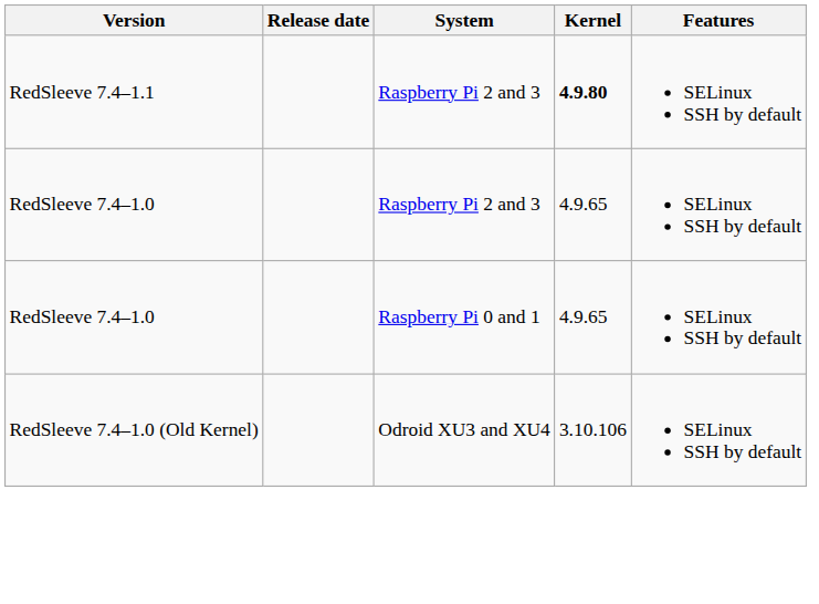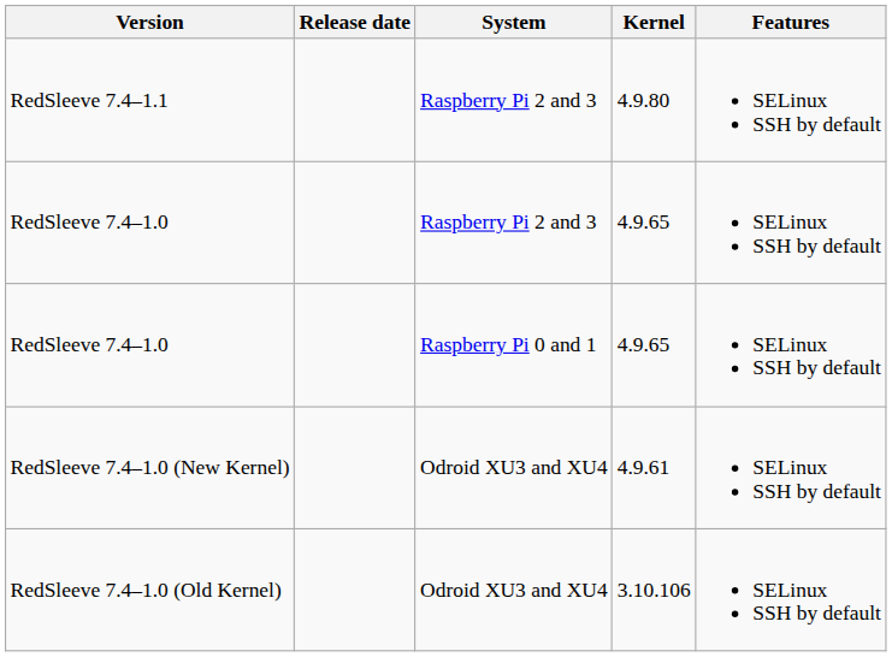RedSleeve 7.4–1.1 | Kernel: bold -> normal
+ row: RedSleeve 7.4–1.0 (New Kernel) | Odroid XU3 and XU4 | 4.9.61 | SELinux SSH by default
